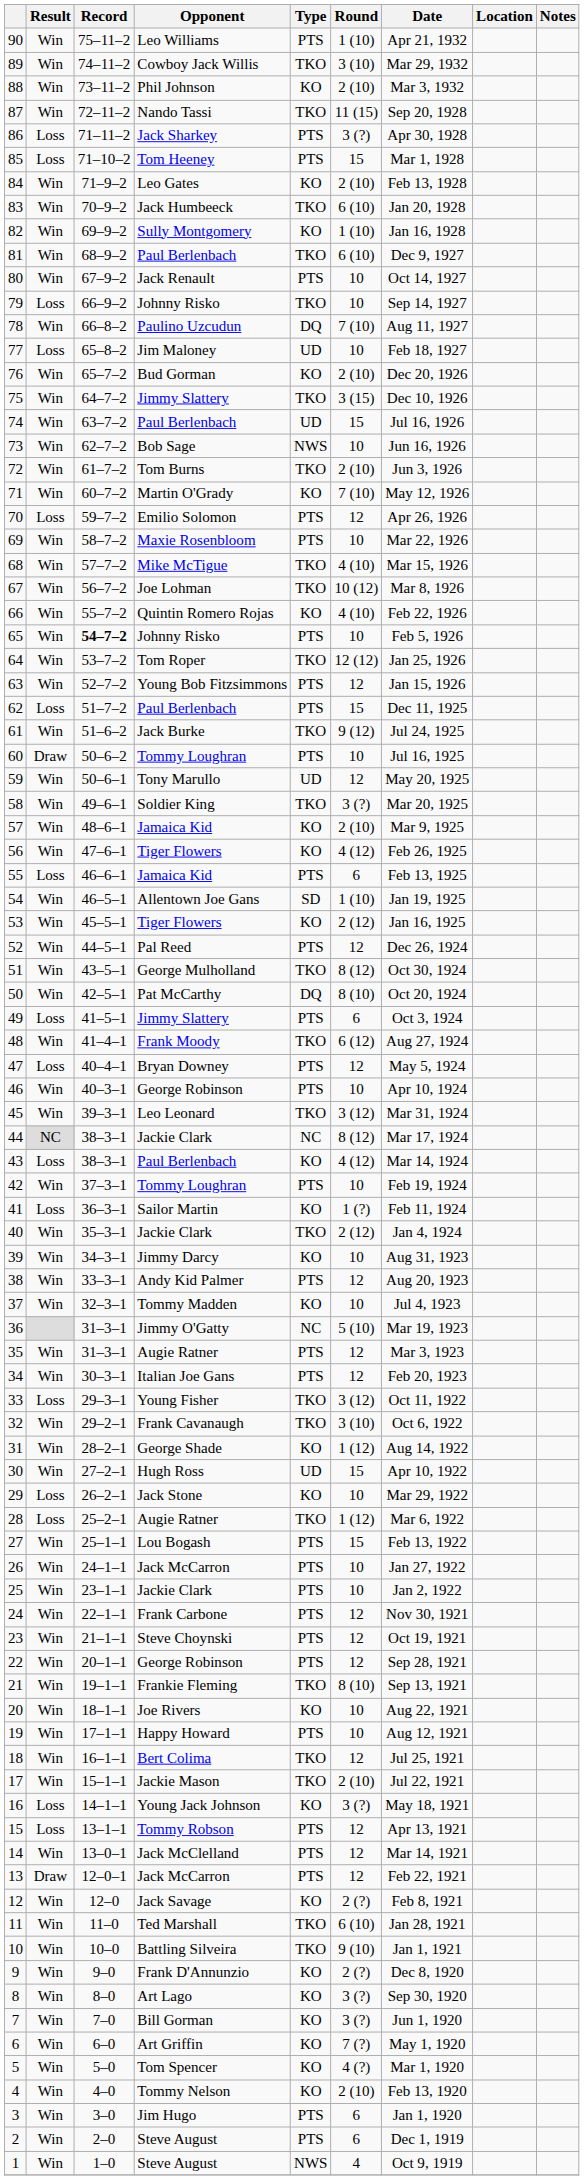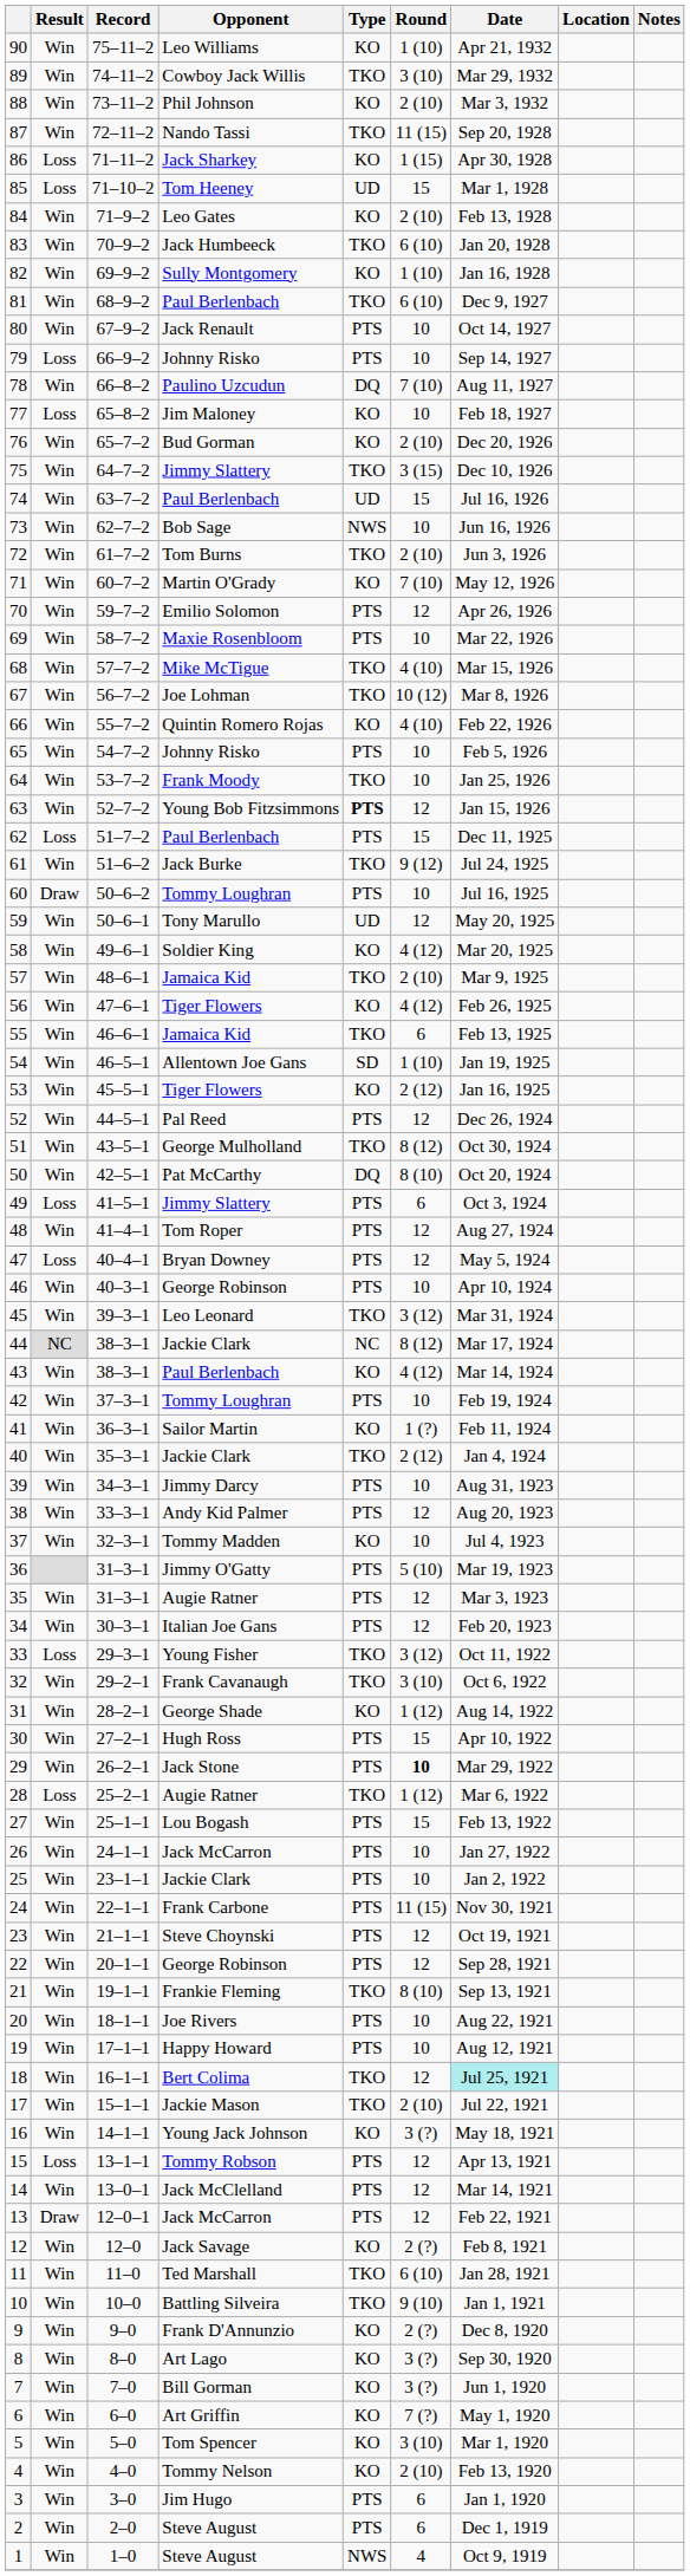90 | Type: PTS -> KO
86 | Type: PTS -> KO
86 | Round: 3 (?) -> 1 (15)
85 | Type: PTS -> UD
79 | Type: TKO -> PTS
77 | Type: UD -> KO
70 | Result: Loss -> Win
65 | Record: bold -> normal
64 | Opponent: Tom Roper -> Frank Moody
64 | Round: 12 (12) -> 10
63 | Type: normal -> bold
58 | Type: TKO -> KO
58 | Round: 3 (?) -> 4 (12)
57 | Type: KO -> TKO
55 | Result: Loss -> Win
55 | Type: PTS -> TKO
48 | Opponent: Frank Moody -> Tom Roper
48 | Type: TKO -> PTS
48 | Round: 6 (12) -> 12
43 | Result: Loss -> Win
41 | Result: Loss -> Win
39 | Type: KO -> PTS
36 | Type: NC -> PTS
30 | Type: UD -> PTS
29 | Result: Loss -> Win
29 | Type: KO -> PTS
29 | Round: normal -> bold
24 | Round: 12 -> 11 (15)
20 | Type: KO -> PTS
18 | Date: no background -> paleturquoise background
16 | Result: Loss -> Win
5 | Round: 4 (?) -> 3 (10)
